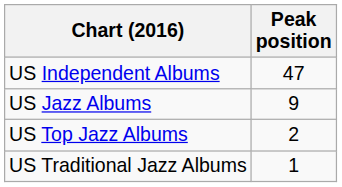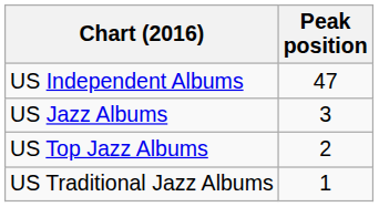US Jazz Albums | Peak position: 9 -> 3
